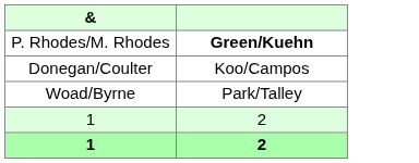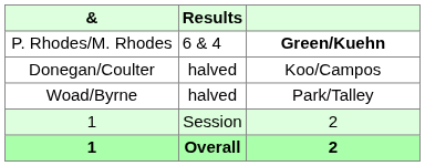+ column: Results | 6 & 4 | halved | halved | Session | Overall
